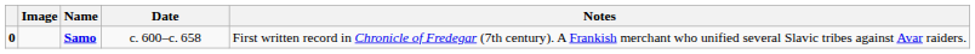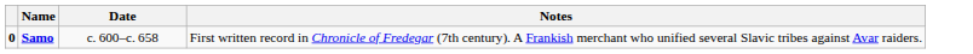- column: Image
